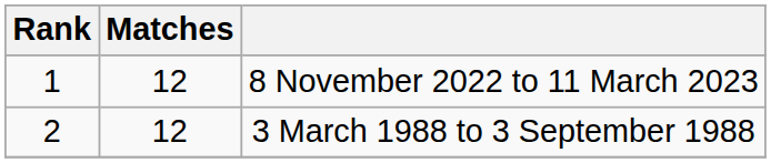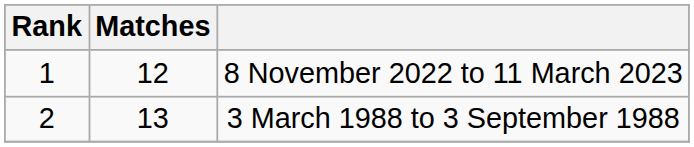3 March 1988 to 3 September 1988 | Matches: 12 -> 13
